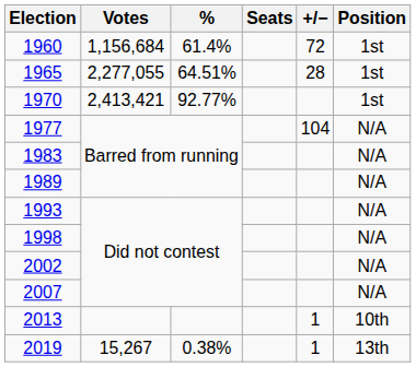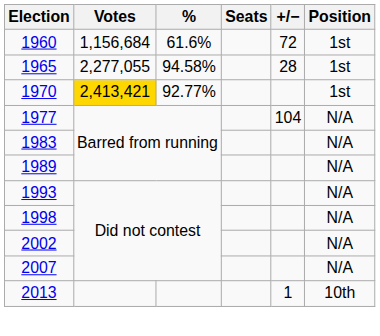1960 | %: 61.4% -> 61.6%
1965 | %: 64.51% -> 94.58%
1970 | Votes: no background -> gold background
- row: 2019 | 15,267 | 0.38% | 1 | 13th
